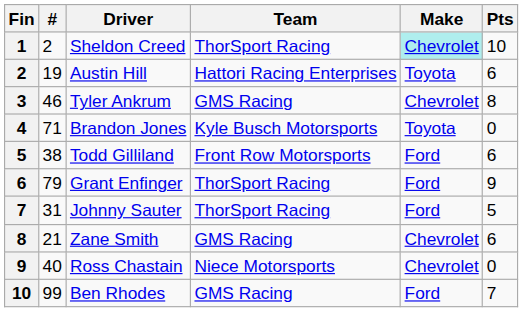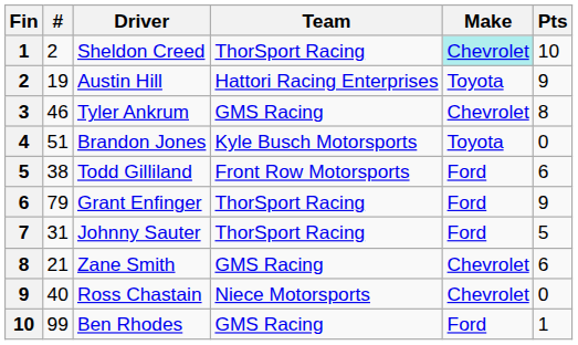Austin Hill | Pts: 6 -> 9
Brandon Jones | #: 71 -> 51
Ben Rhodes | Pts: 7 -> 1
